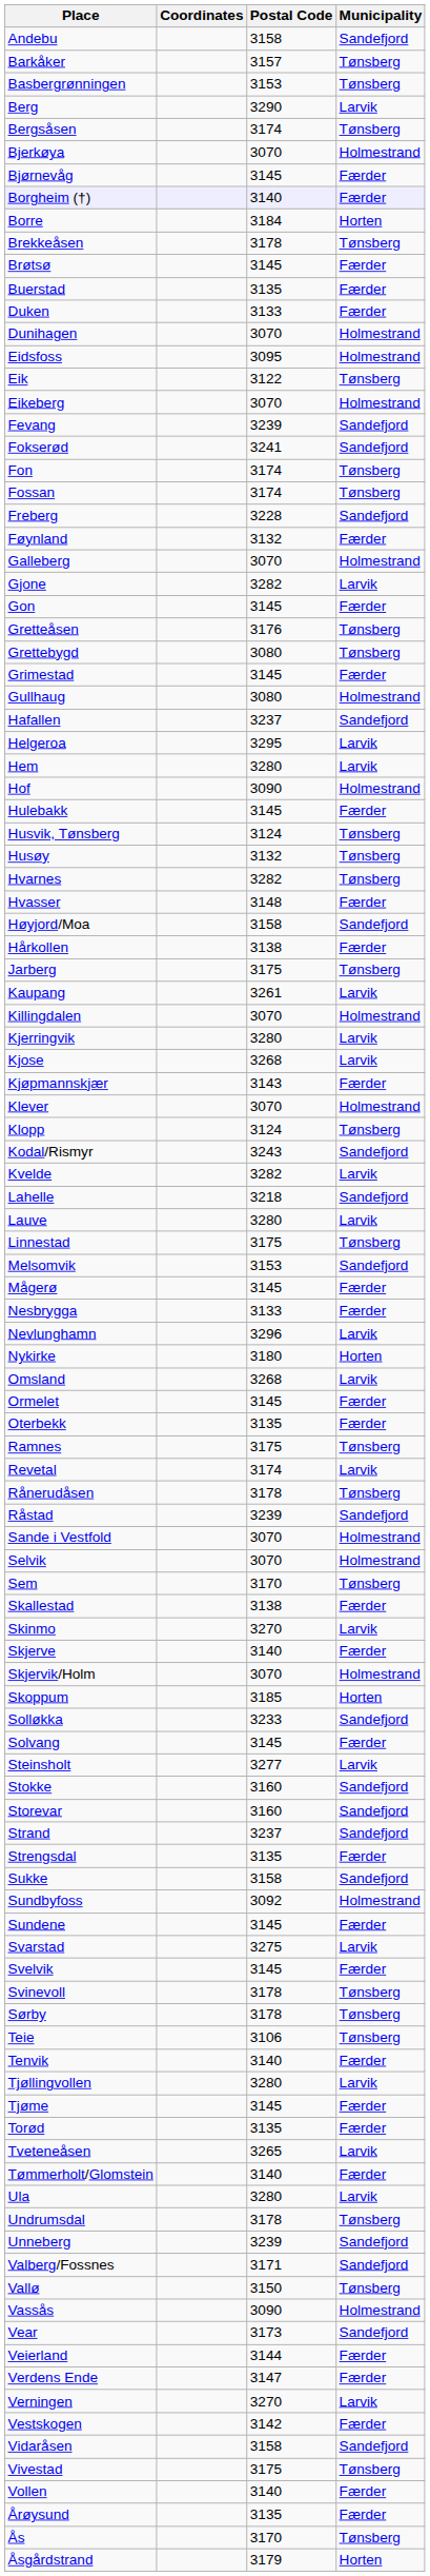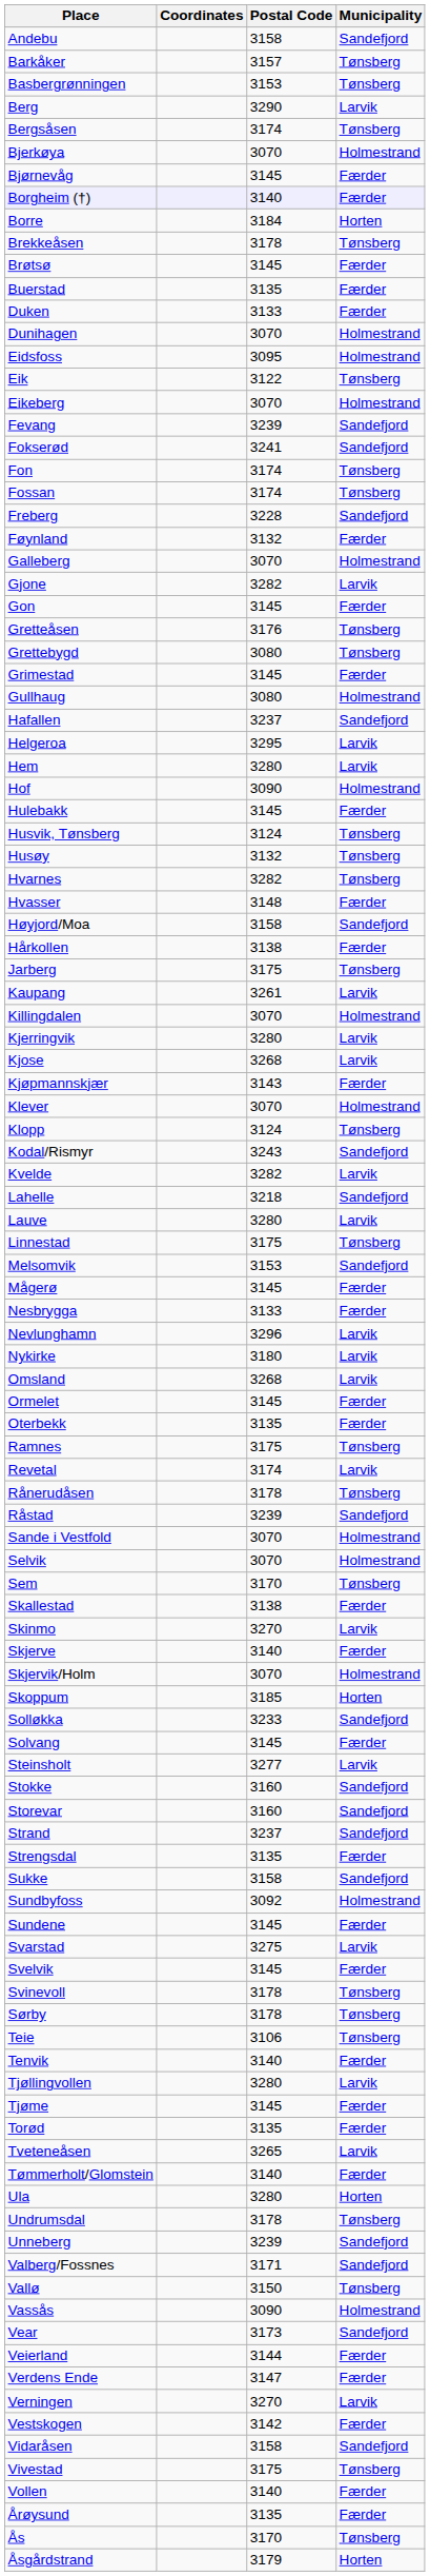Nykirke | Municipality: Horten -> Larvik
Ula | Municipality: Larvik -> Horten
